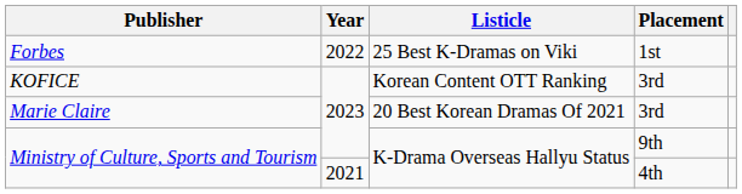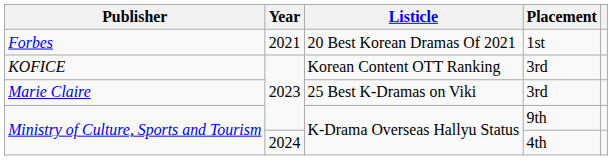Forbes | Year: 2022 -> 2021
Forbes | Listicle: 25 Best K-Dramas on Viki -> 20 Best Korean Dramas Of 2021
Marie Claire | Listicle: 20 Best Korean Dramas Of 2021 -> 25 Best K-Dramas on Viki
Ministry of Culture, Sports and Tourism / 4th | Year: 2021 -> 2024
